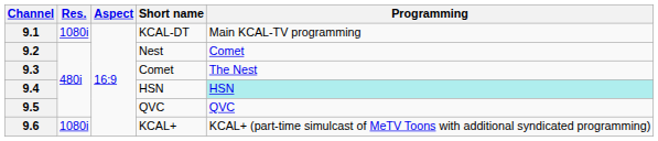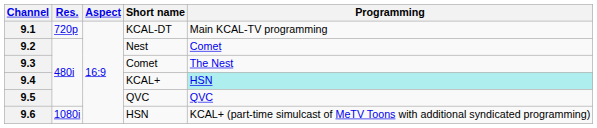9.1 | Res.: 1080i -> 720p
9.4 | Short name: HSN -> KCAL+
9.6 | Short name: KCAL+ -> HSN
